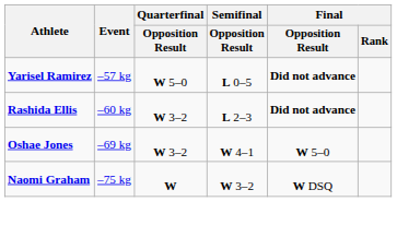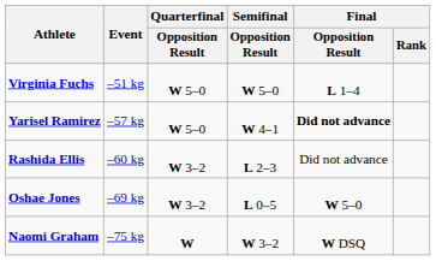+ row: Virginia Fuchs | –51 kg | W 5–0 | W 5–0 | L 1–4
Yarisel Ramirez | Semifinal / Opposition Result: L 0–5 -> W 4–1
Rashida Ellis | Final / Opposition Result: bold -> normal
Oshae Jones | Semifinal / Opposition Result: W 4–1 -> L 0–5
